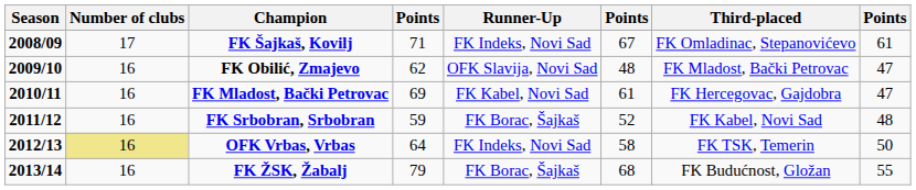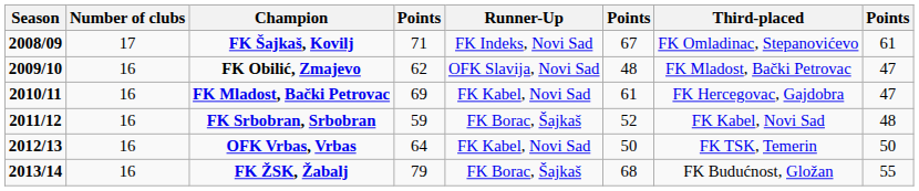OFK Vrbas, Vrbas | Number of clubs: khaki background -> no background
OFK Vrbas, Vrbas | Runner-Up: FK Indeks, Novi Sad -> FK Kabel, Novi Sad
OFK Vrbas, Vrbas | column 6: 58 -> 50
